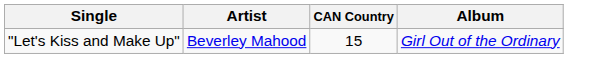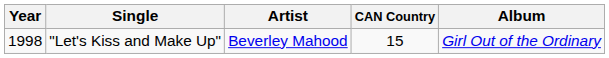+ column: Year | 1998
